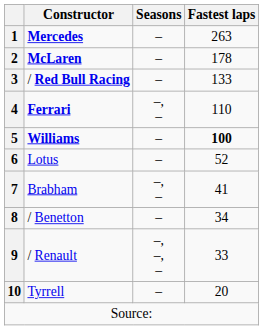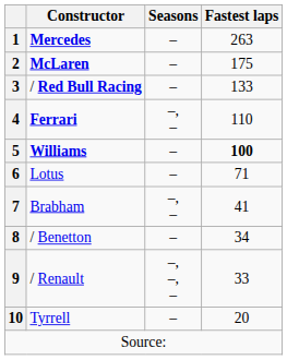2 | Fastest laps: 178 -> 175
6 | Fastest laps: 52 -> 71
